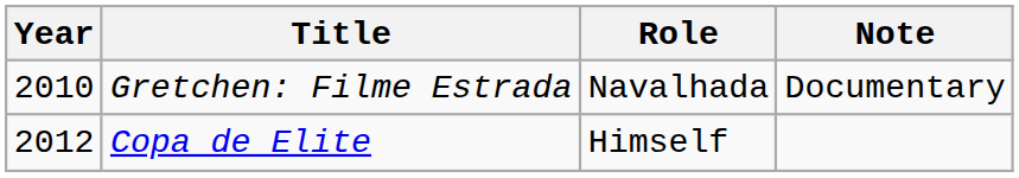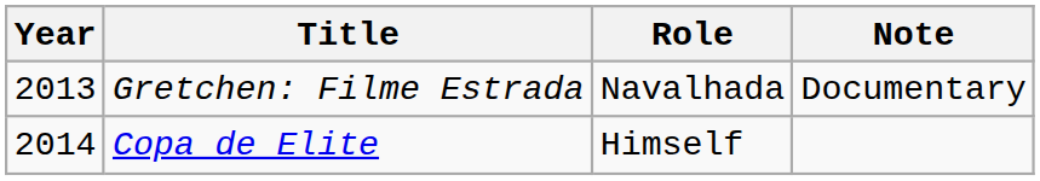Gretchen: Filme Estrada | Year: 2010 -> 2013
Copa de Elite | Year: 2012 -> 2014
